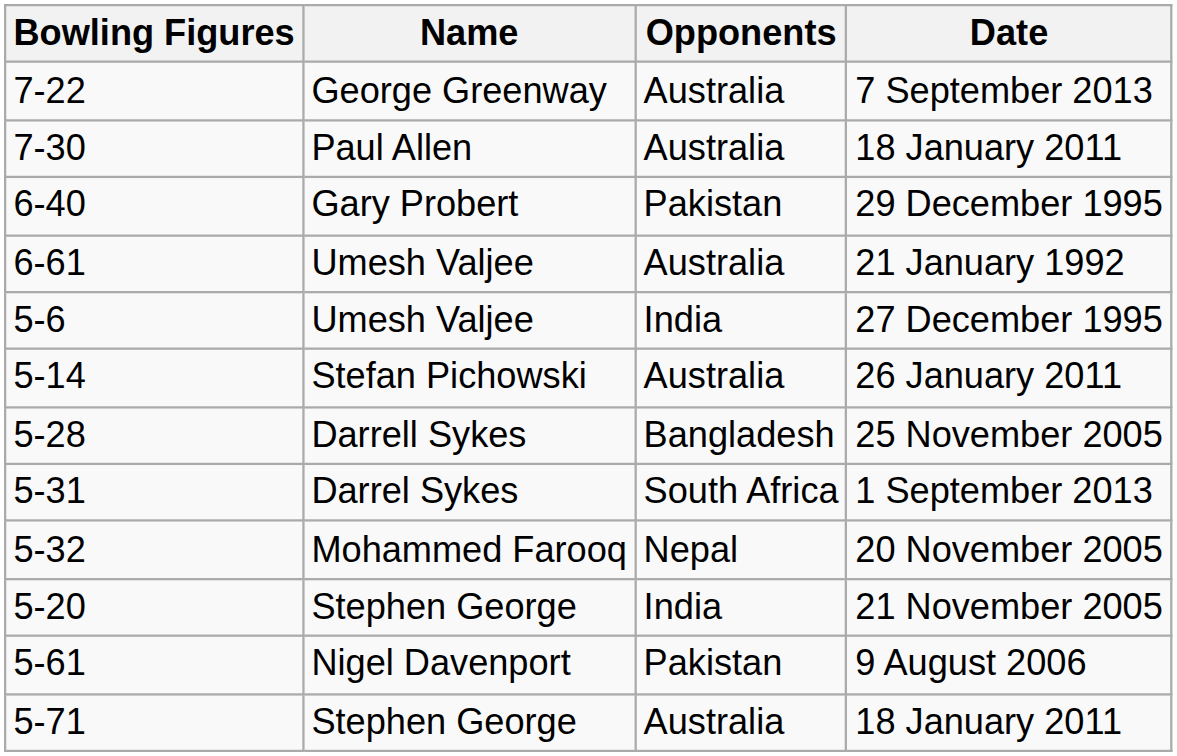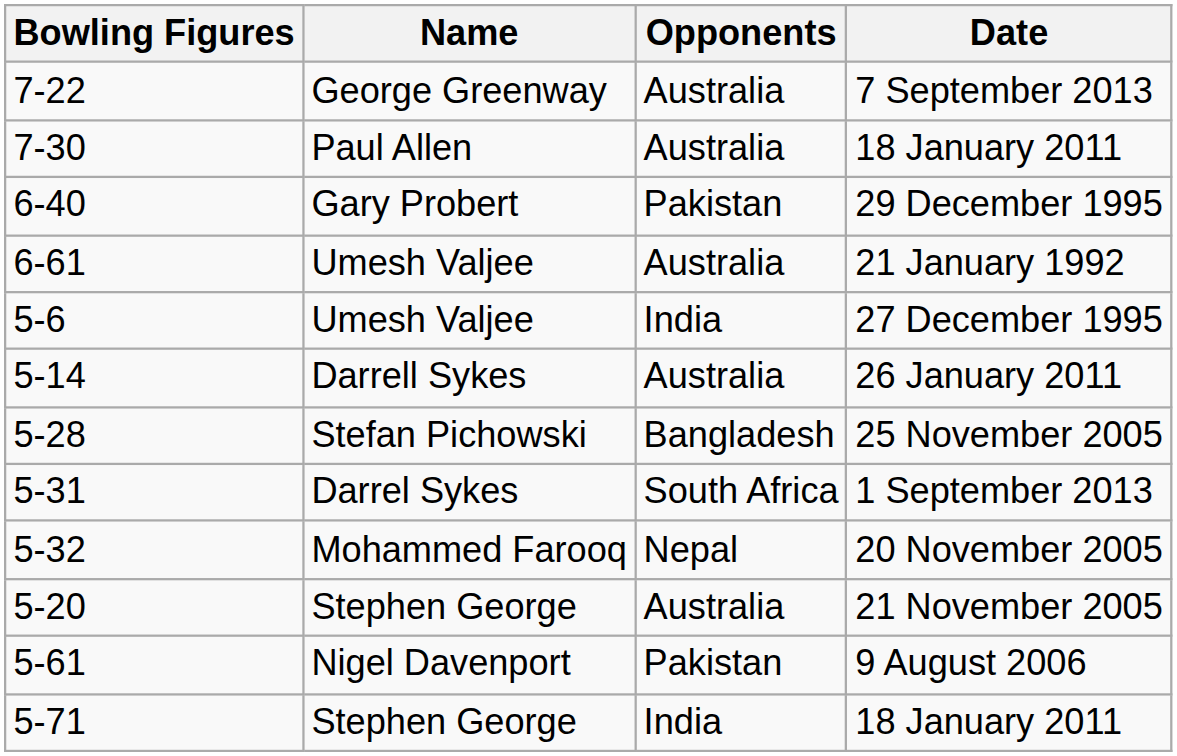26 January 2011 | Name: Stefan Pichowski -> Darrell Sykes
25 November 2005 | Name: Darrell Sykes -> Stefan Pichowski
21 November 2005 | Opponents: India -> Australia
5-71 / 18 January 2011 | Opponents: Australia -> India
